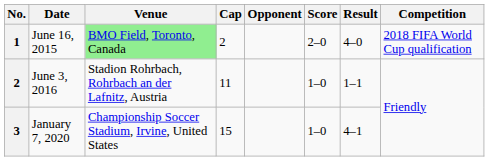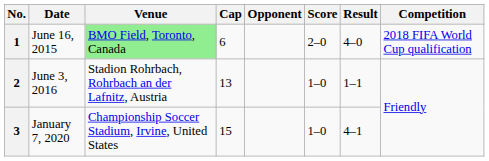June 16, 2015 | Cap: 2 -> 6
June 3, 2016 | Cap: 11 -> 13
